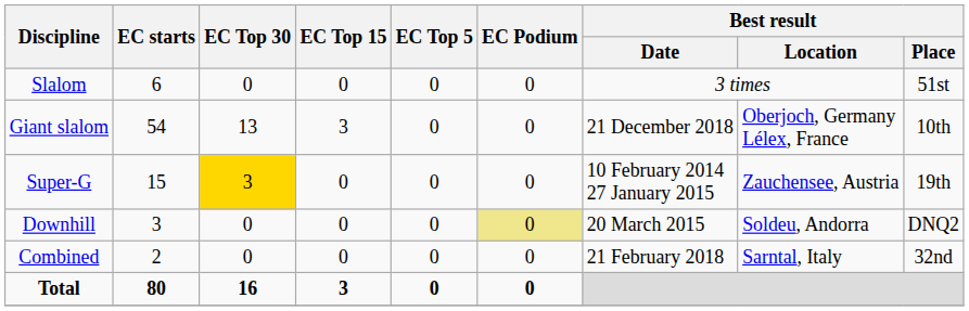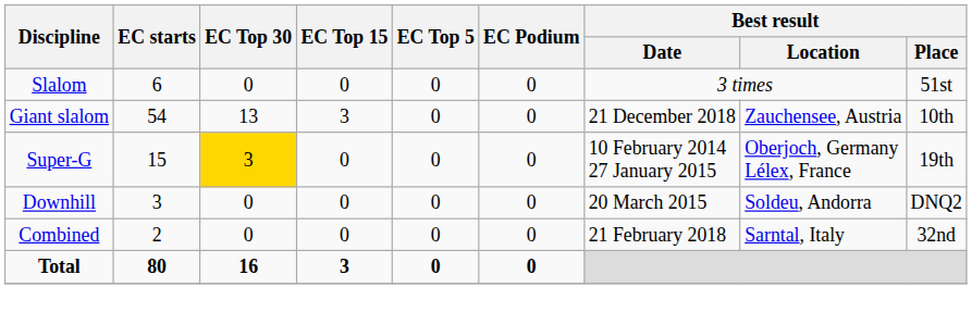Giant slalom | Best result / Location: Oberjoch, Germany Lélex, France -> Zauchensee, Austria
Super-G | Best result / Location: Zauchensee, Austria -> Oberjoch, Germany Lélex, France
Downhill | EC Podium: khaki background -> no background
